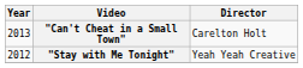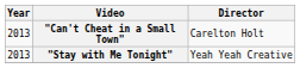"Stay with Me Tonight" | Year: 2012 -> 2013
